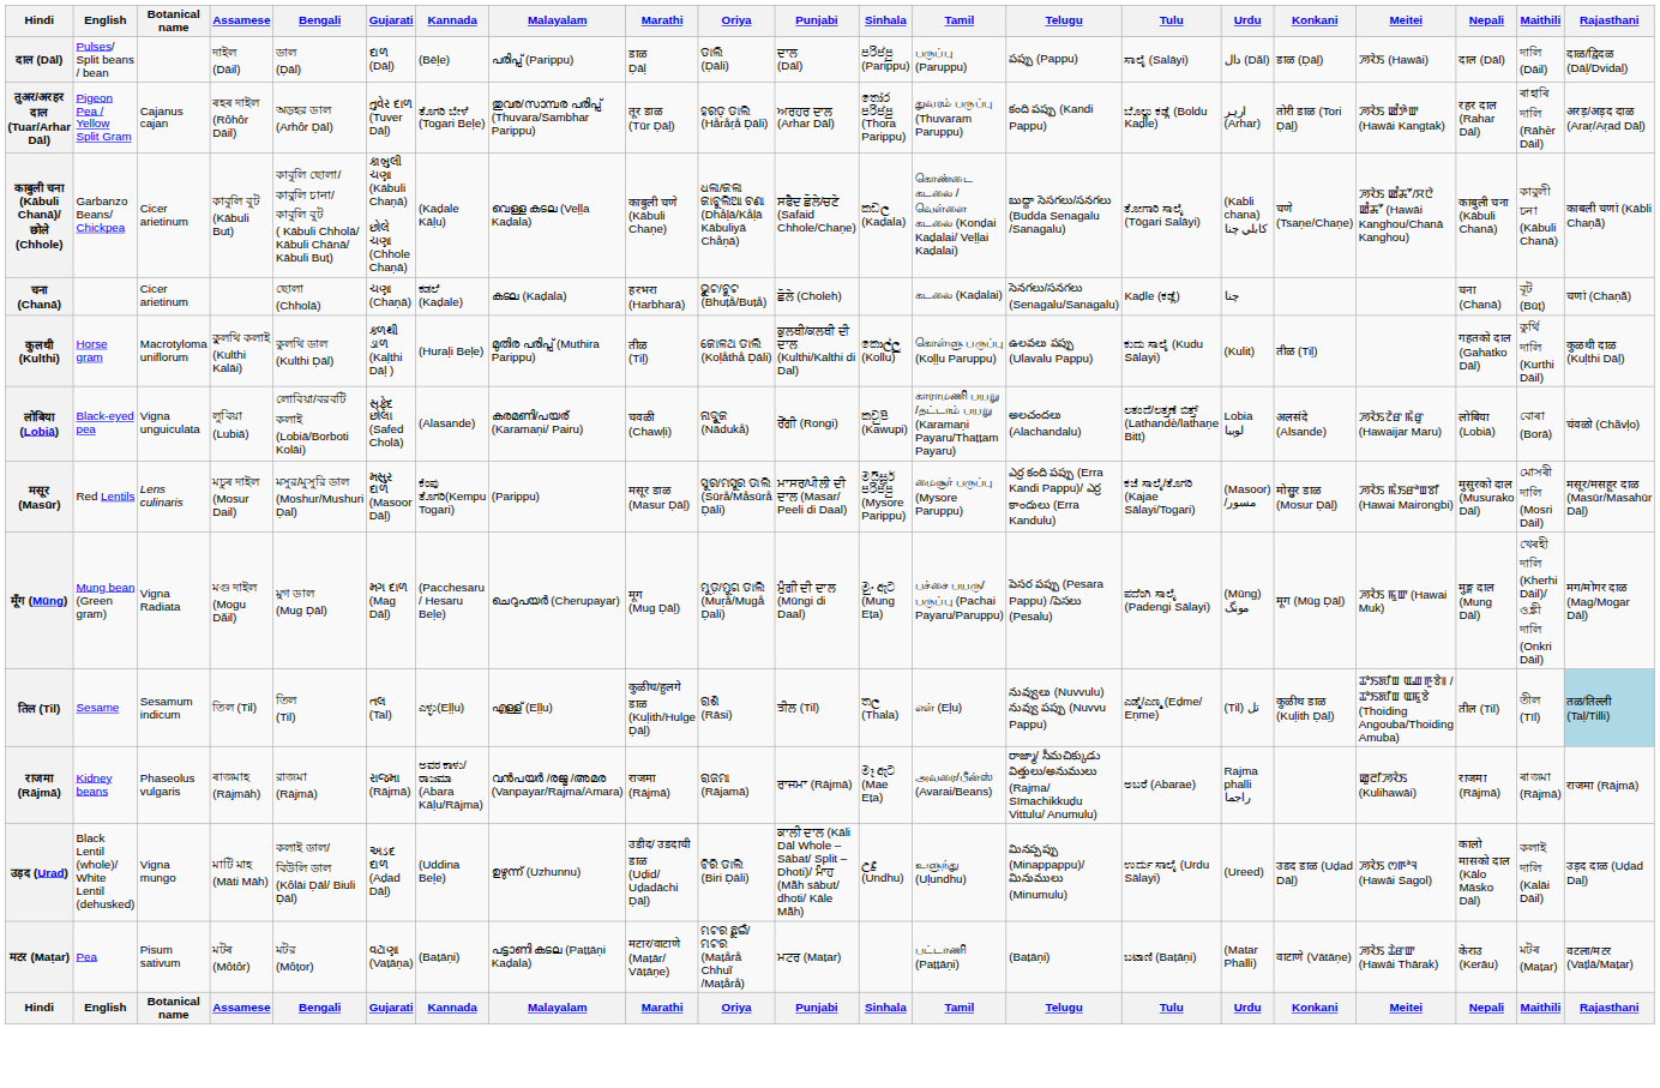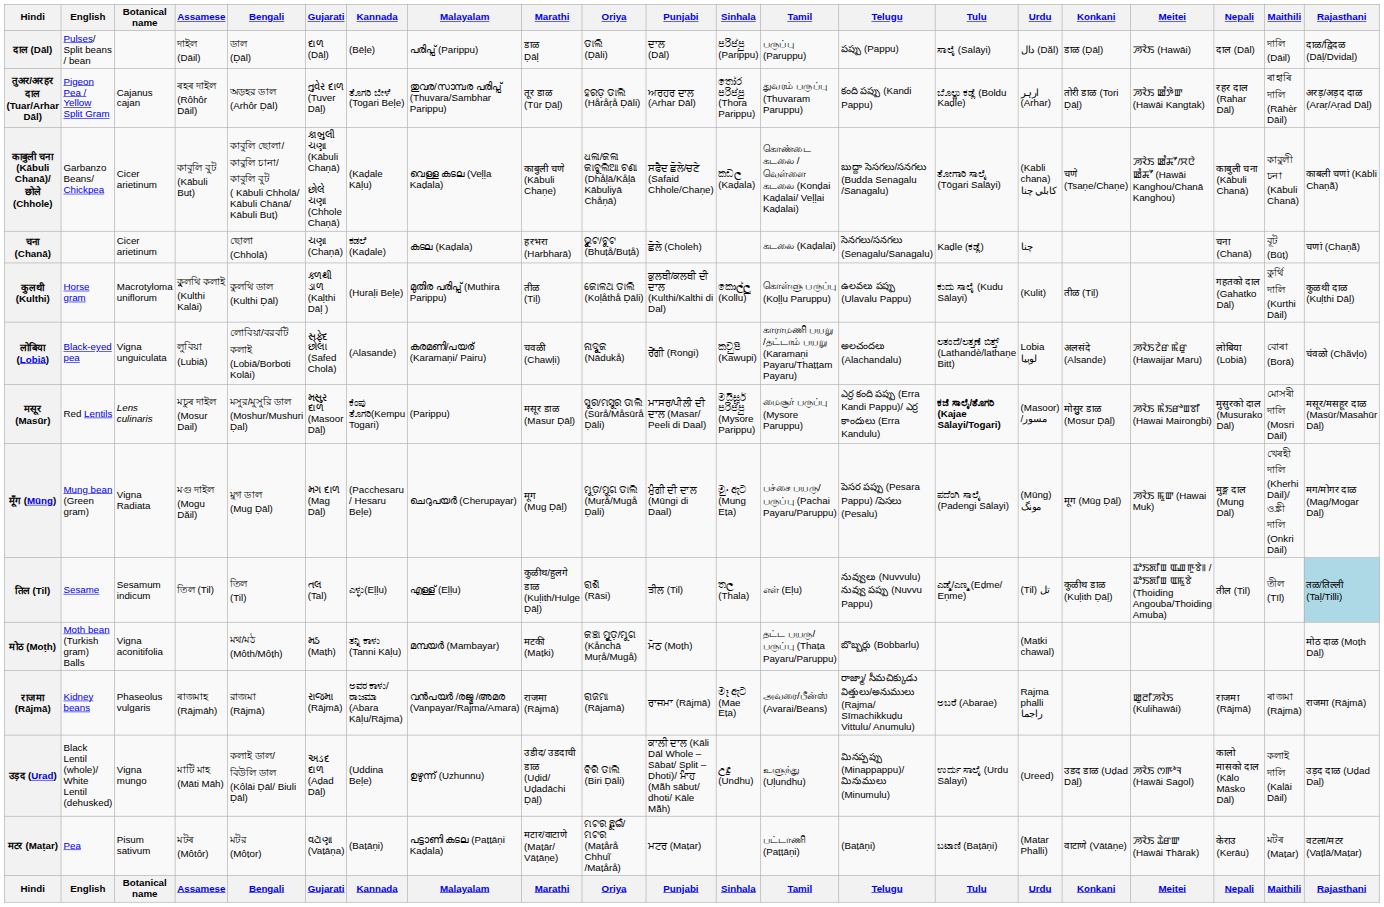मसूर (Masūr) | Tulu: normal -> bold
+ row: मोठ (Moṭh) | Moth bean (Turkish gram) Balls | Vigna aconitifolia | মথ/মঠ (Môth/Môṭh) | મઠ (Maṭh) | ತನ್ನಿ ಕಾಳು (Tanni Kāḷu) | മമ്പയർ (Mambayar) | मटकी (Maṭki) | କଞ୍ଚା ମୁୁ଼ଡ଼/ମୁଗ (Kånchā Muṛå/Mugå) | ਮੋਠ (Moṭh) | தட்ட பயரு/பருப்பு (Thaṭa Payaru/Paruppu) | బొబ్బర్లు (Bobbarlu) | (Matki chawal) | मोठ दाळ (Moṭh Dāḷ)
